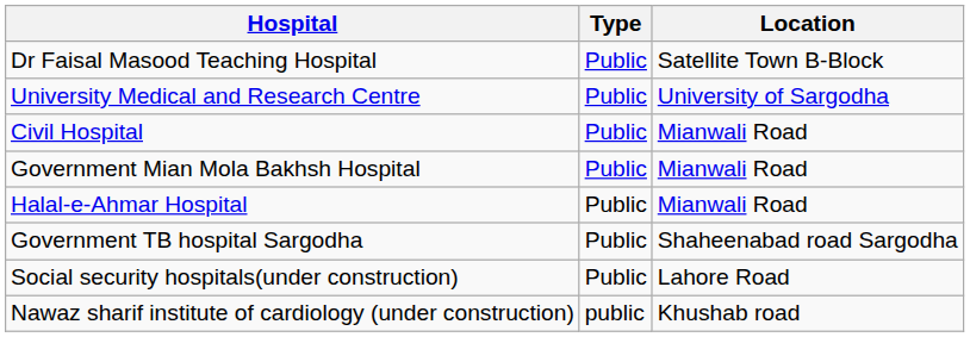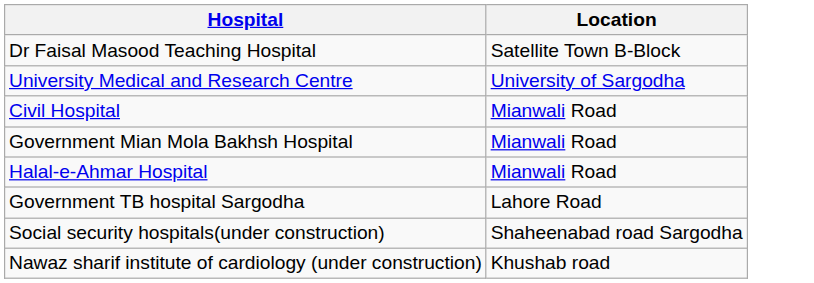- column: Type | Public | Public | Public | Public | Public | Public | Public | public
Government TB hospital Sargodha | Location: Shaheenabad road Sargodha -> Lahore Road
Social security hospitals(under construction) | Location: Lahore Road -> Shaheenabad road Sargodha
